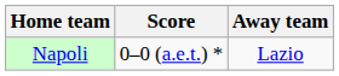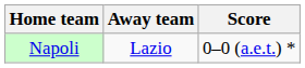columns swapped: Score <-> Away team
